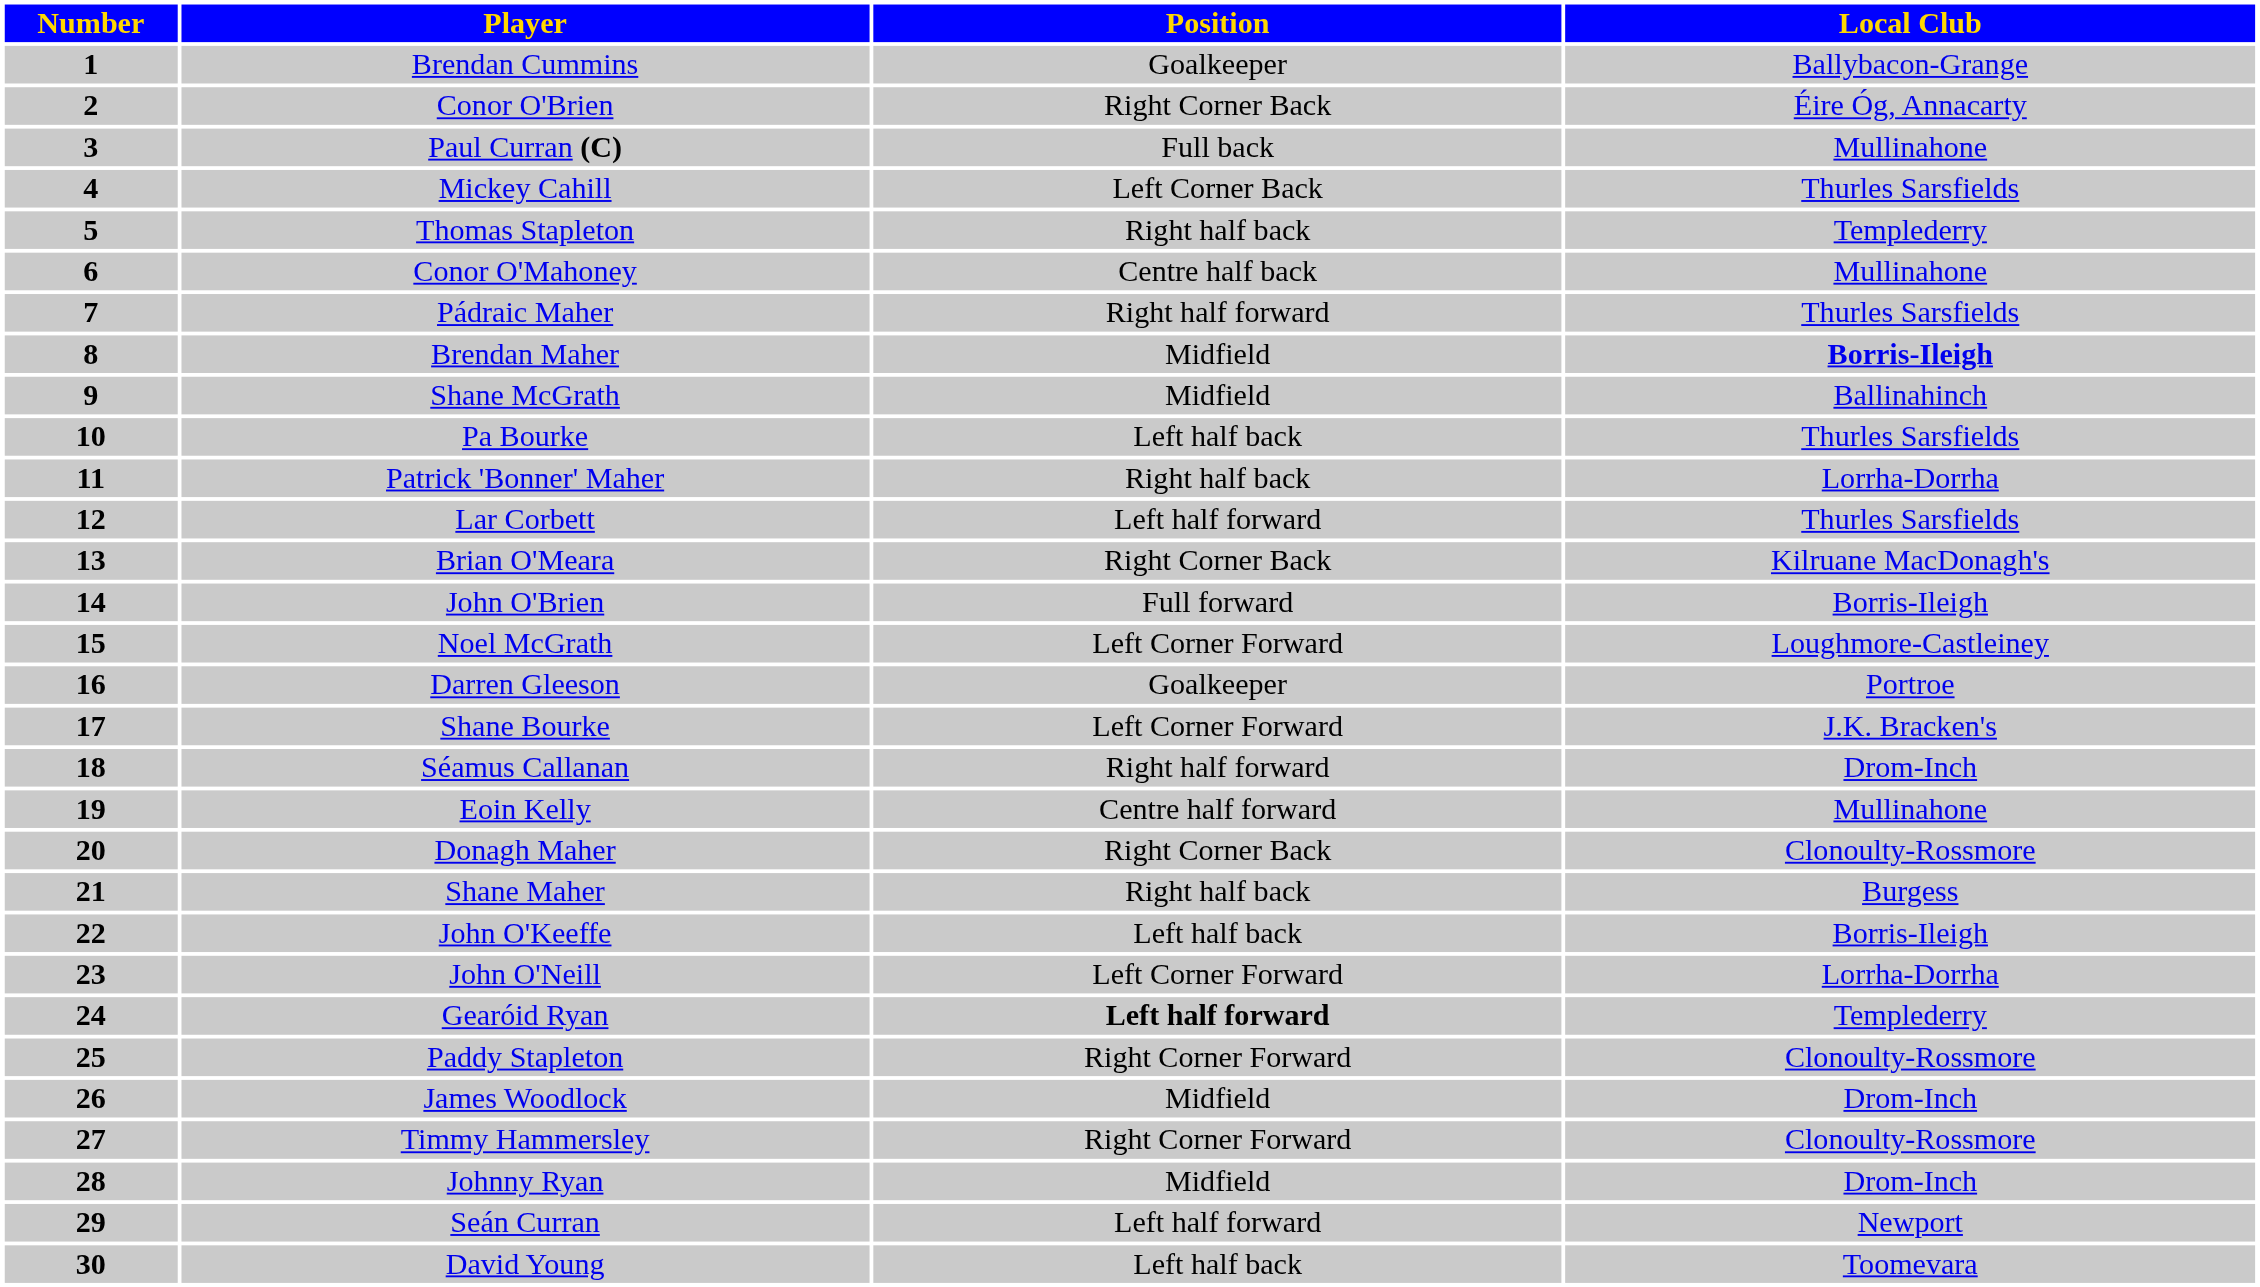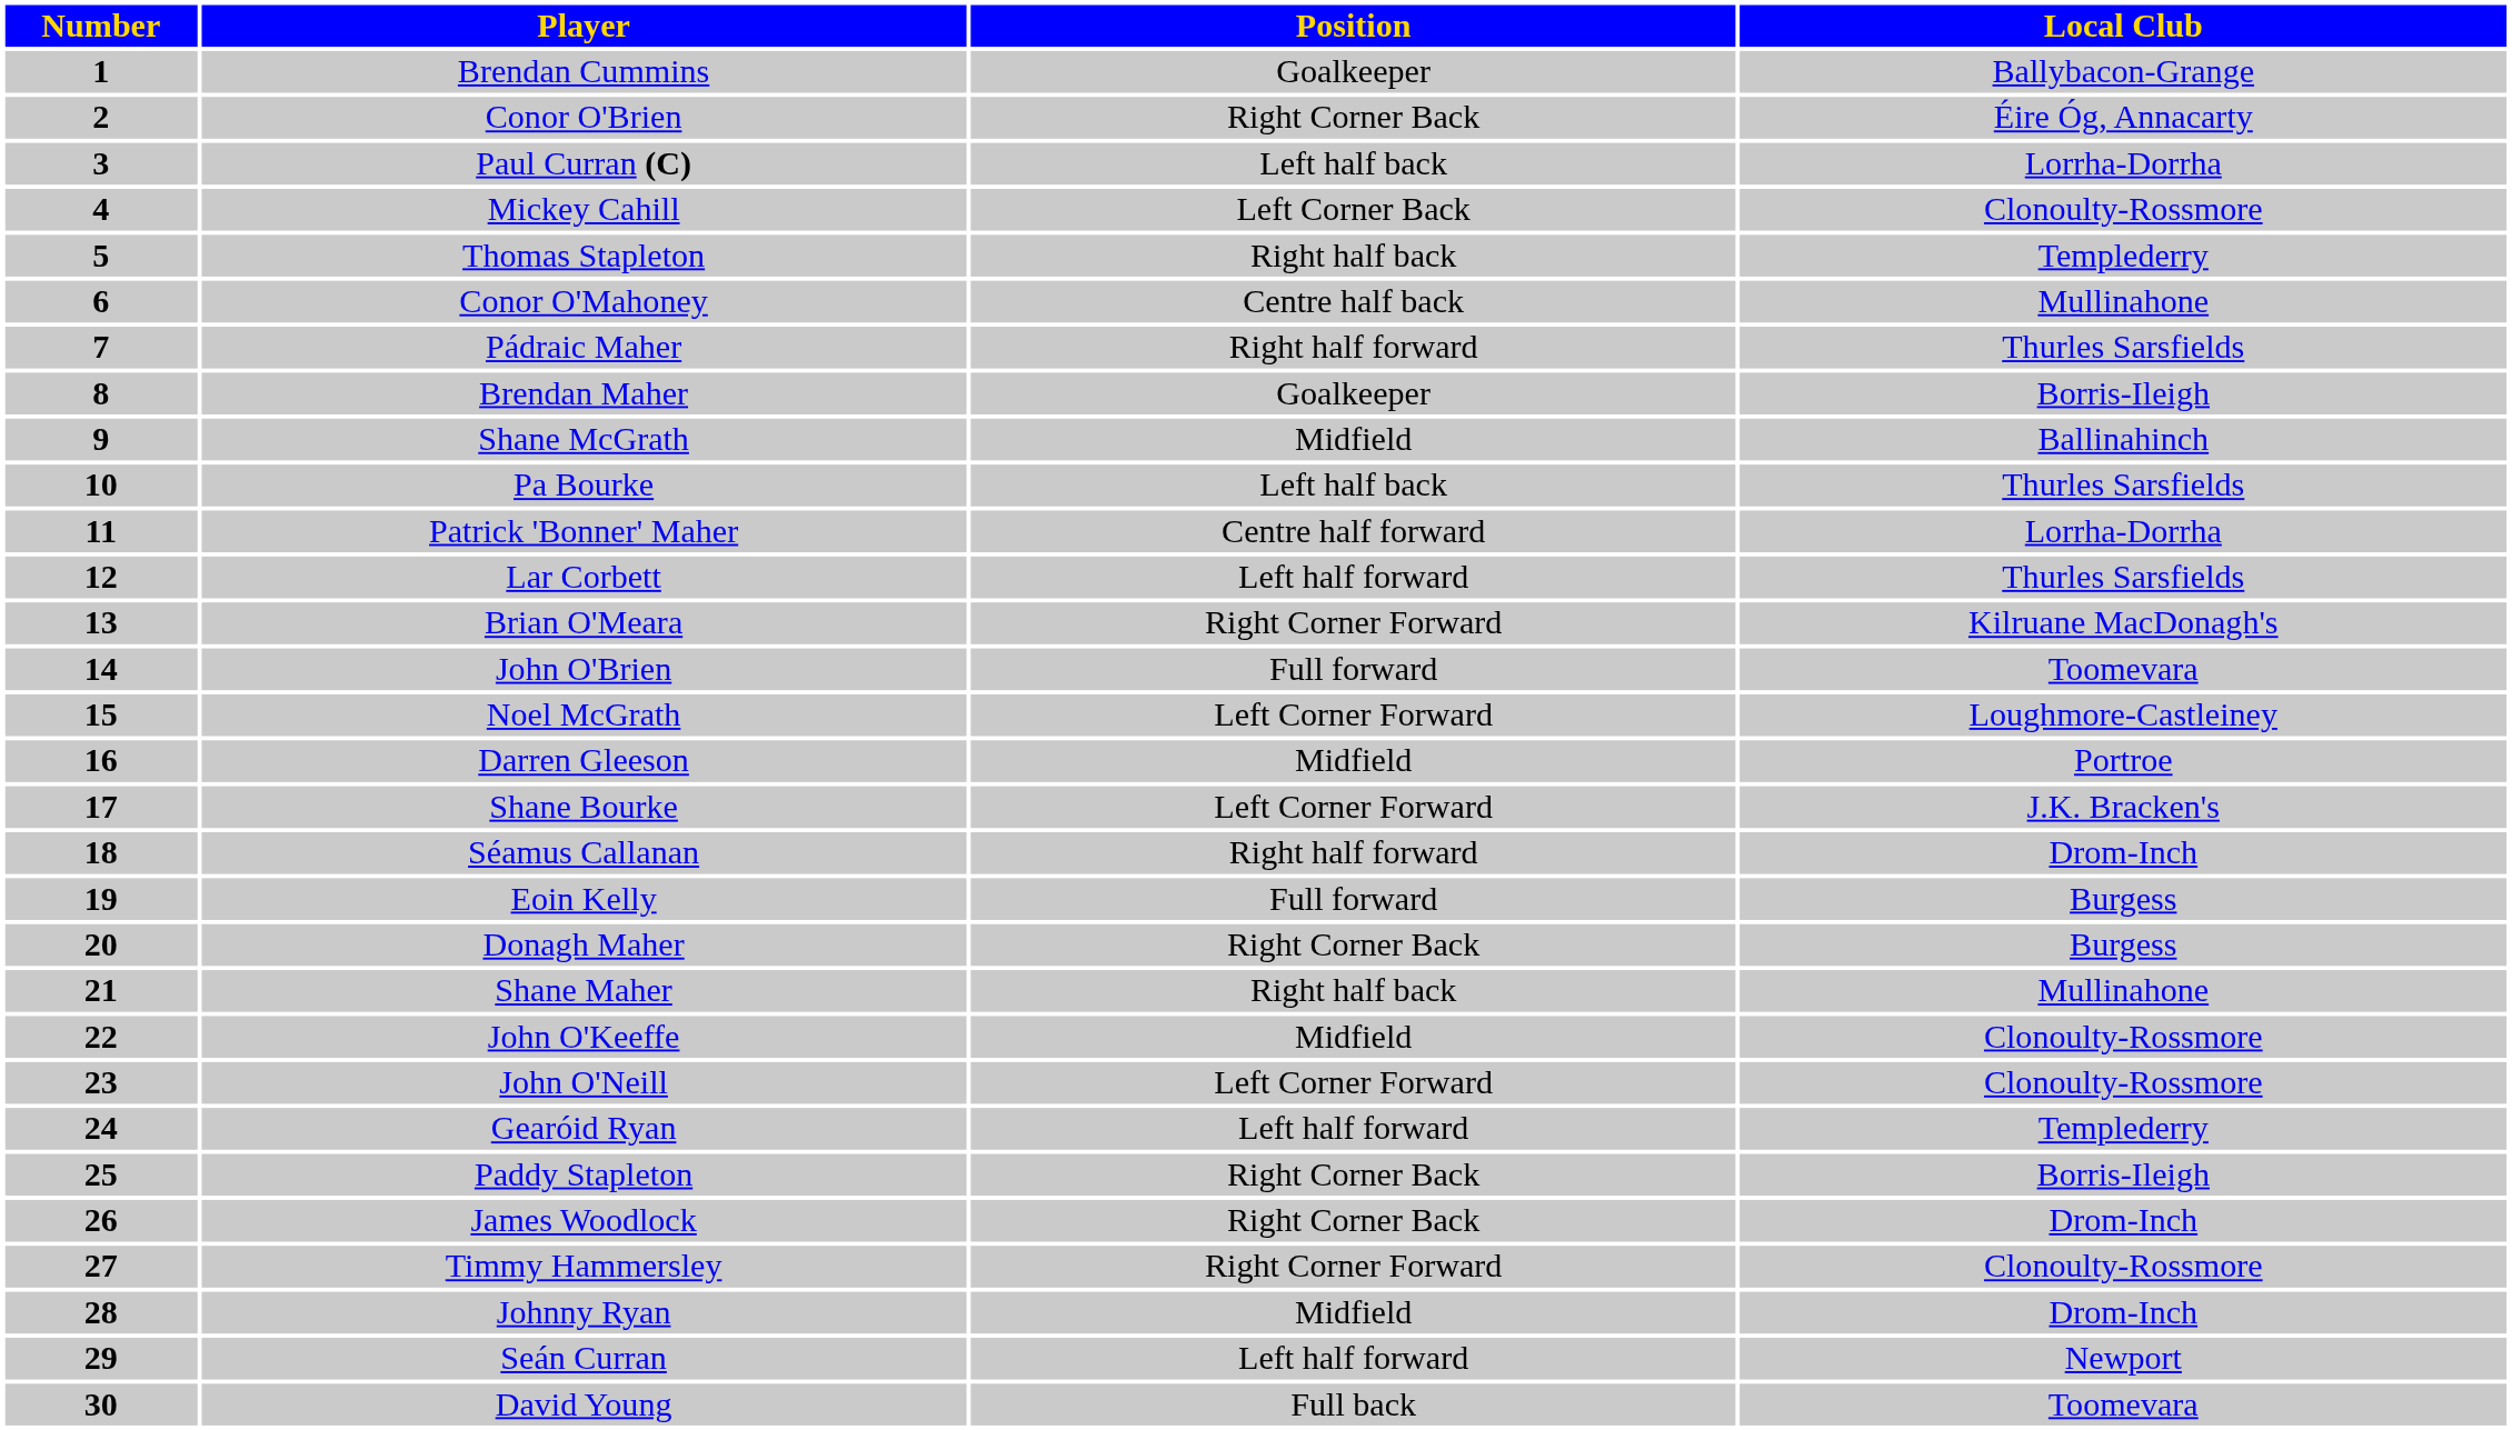Paul Curran (C) | Position: Full back -> Left half back
Paul Curran (C) | Local Club: Mullinahone -> Lorrha-Dorrha
Mickey Cahill | Local Club: Thurles Sarsfields -> Clonoulty-Rossmore
Brendan Maher | Position: Midfield -> Goalkeeper
Brendan Maher | Local Club: bold -> normal
Patrick 'Bonner' Maher | Position: Right half back -> Centre half forward
Brian O'Meara | Position: Right Corner Back -> Right Corner Forward
John O'Brien | Local Club: Borris-Ileigh -> Toomevara
Darren Gleeson | Position: Goalkeeper -> Midfield
Eoin Kelly | Position: Centre half forward -> Full forward
Eoin Kelly | Local Club: Mullinahone -> Burgess
Donagh Maher | Local Club: Clonoulty-Rossmore -> Burgess
Shane Maher | Local Club: Burgess -> Mullinahone
John O'Keeffe | Position: Left half back -> Midfield
John O'Keeffe | Local Club: Borris-Ileigh -> Clonoulty-Rossmore
John O'Neill | Local Club: Lorrha-Dorrha -> Clonoulty-Rossmore
Gearóid Ryan | Position: bold -> normal
Paddy Stapleton | Position: Right Corner Forward -> Right Corner Back
Paddy Stapleton | Local Club: Clonoulty-Rossmore -> Borris-Ileigh
James Woodlock | Position: Midfield -> Right Corner Back
David Young | Position: Left half back -> Full back
